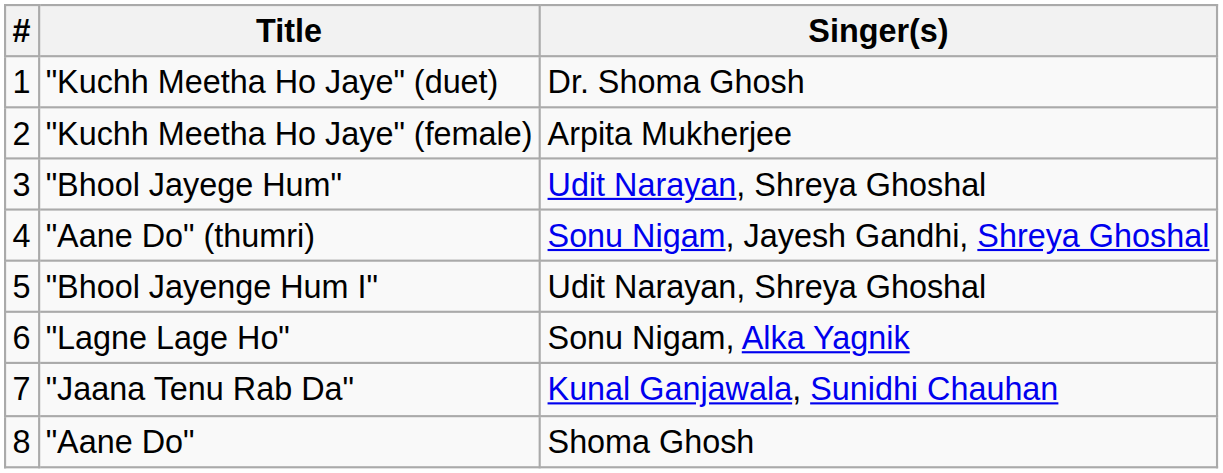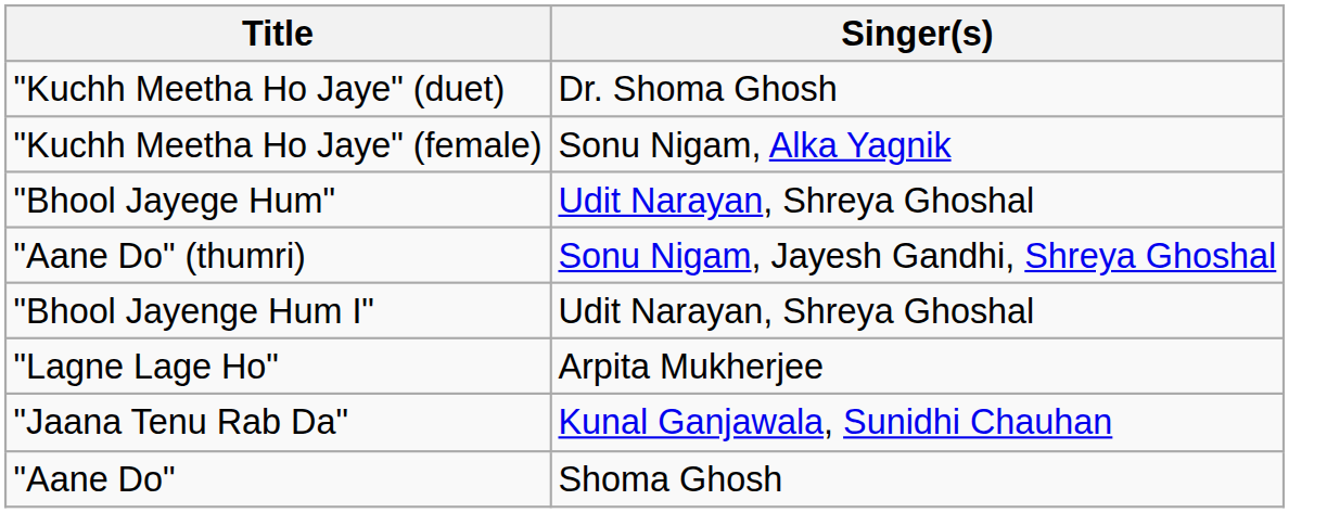- column: # | 1 | 2 | 3 | 4 | 5 | 6 | 7 | 8
"Kuchh Meetha Ho Jaye" (female) | Singer(s): Arpita Mukherjee -> Sonu Nigam, Alka Yagnik
"Lagne Lage Ho" | Singer(s): Sonu Nigam, Alka Yagnik -> Arpita Mukherjee
